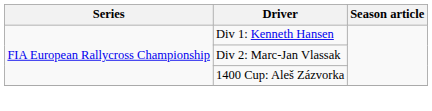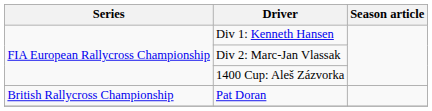+ row: British Rallycross Championship | Pat Doran
